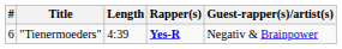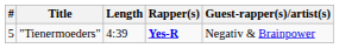"Tienermoeders" | #: 6 -> 5
